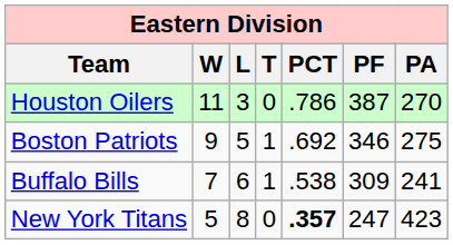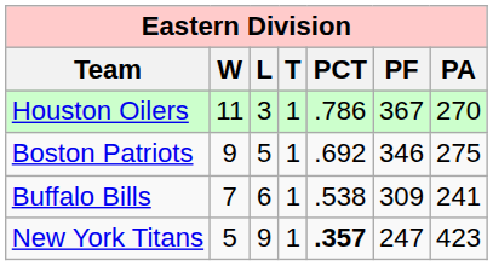Houston Oilers | T: 0 -> 1
Houston Oilers | PF: 387 -> 367
New York Titans | L: 8 -> 9
New York Titans | T: 0 -> 1
